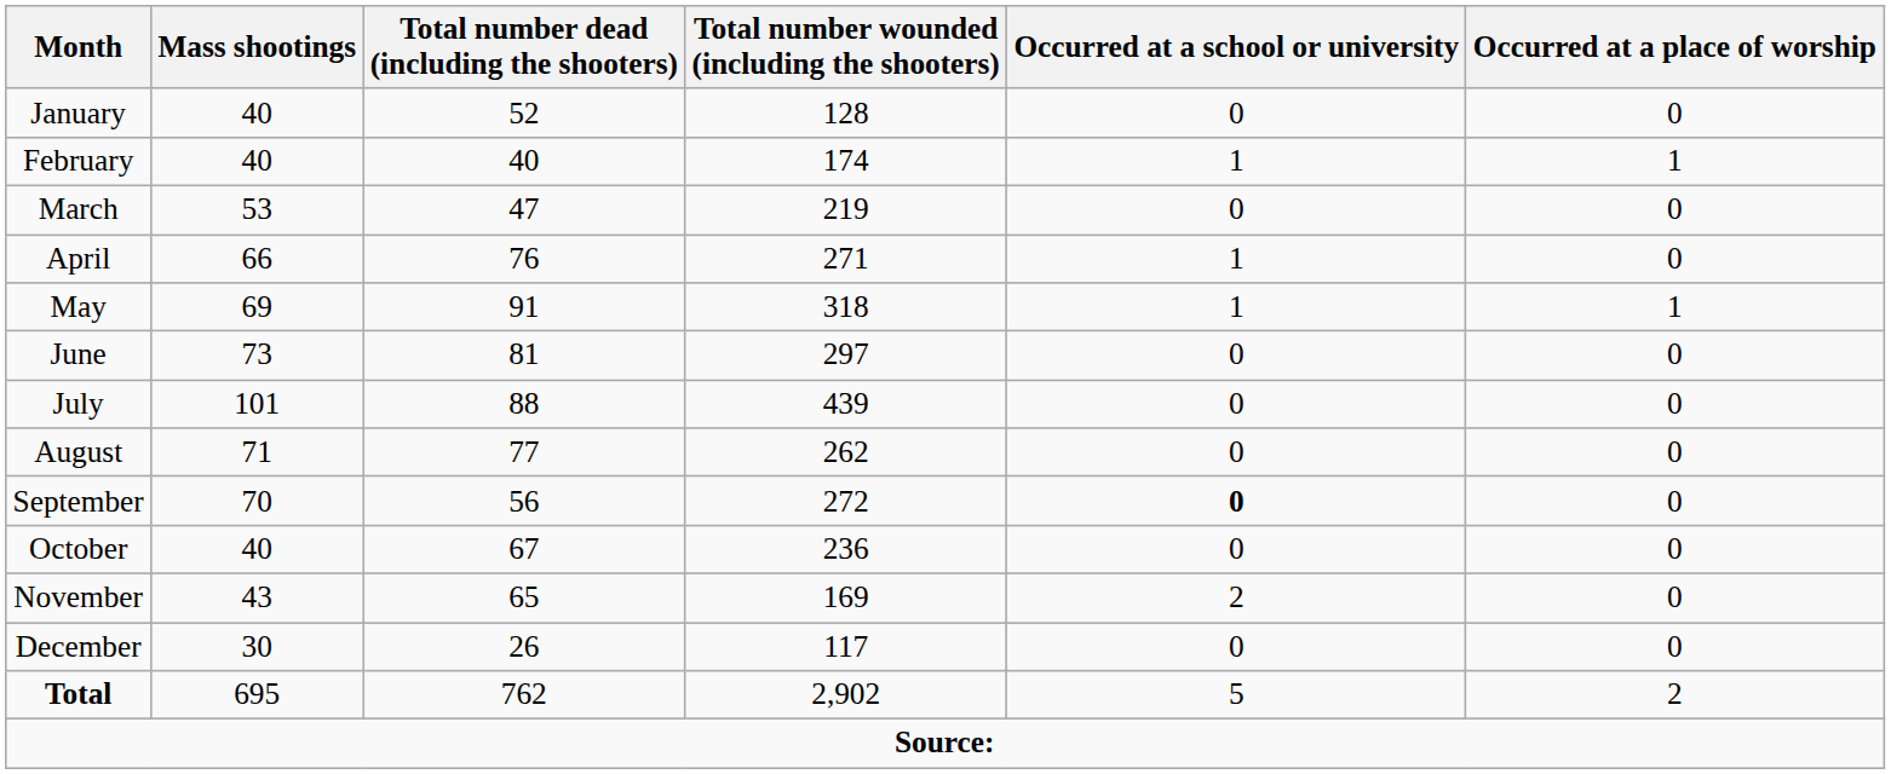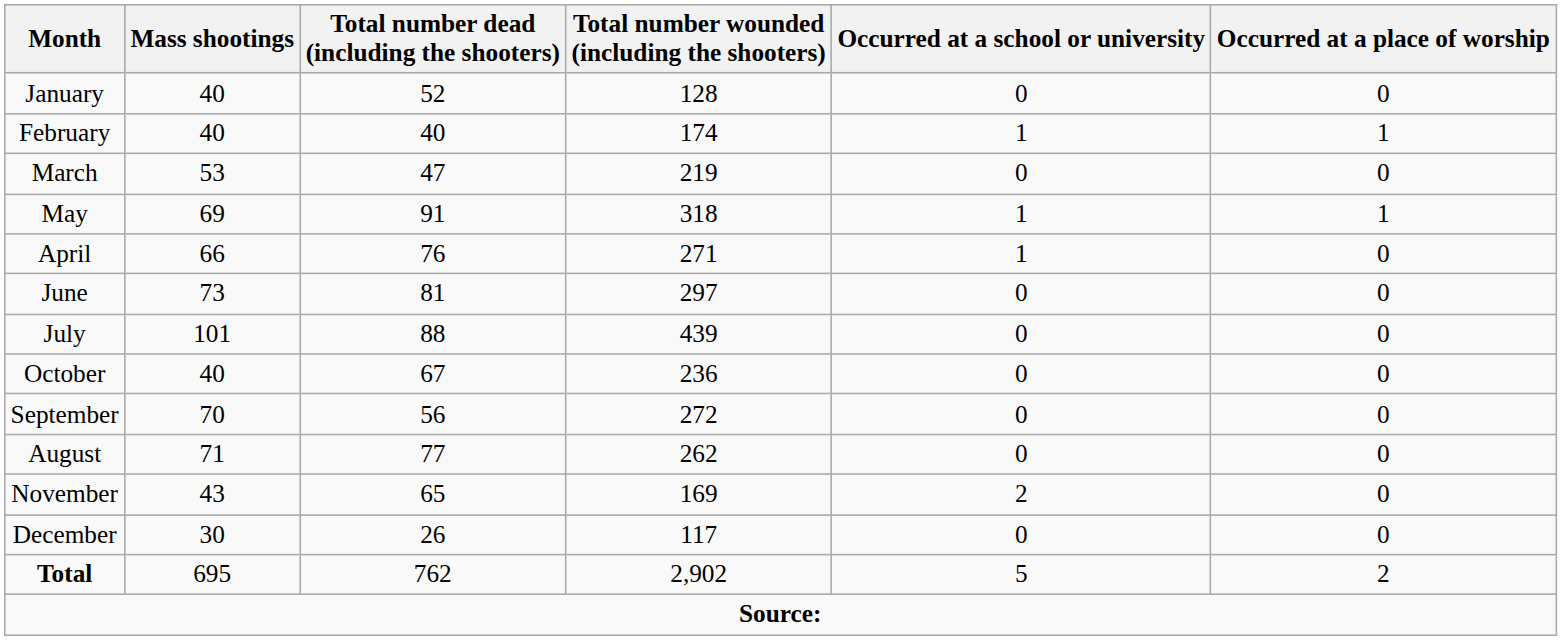rows swapped: April <-> May
rows swapped: August <-> October
September | Occurred at a school or university: bold -> normal
